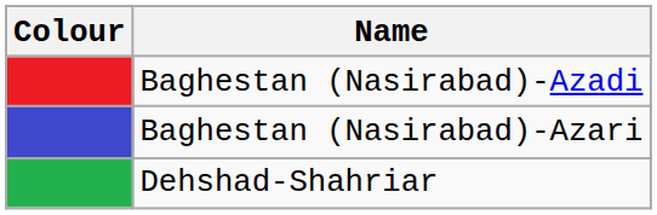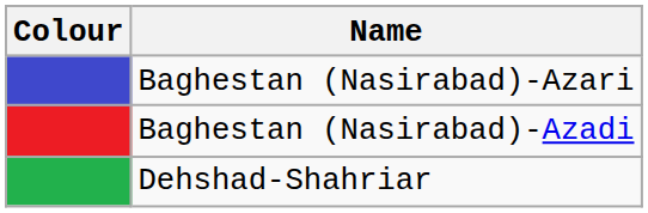rows swapped: Baghestan (Nasirabad)-Azadi <-> Baghestan (Nasirabad)-Azari
